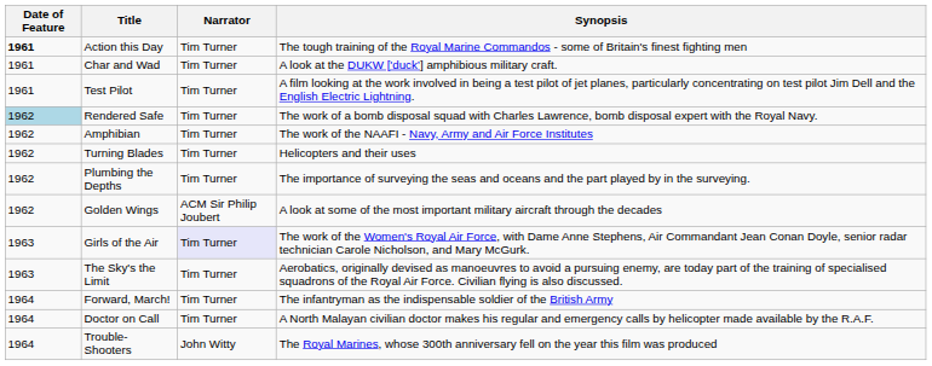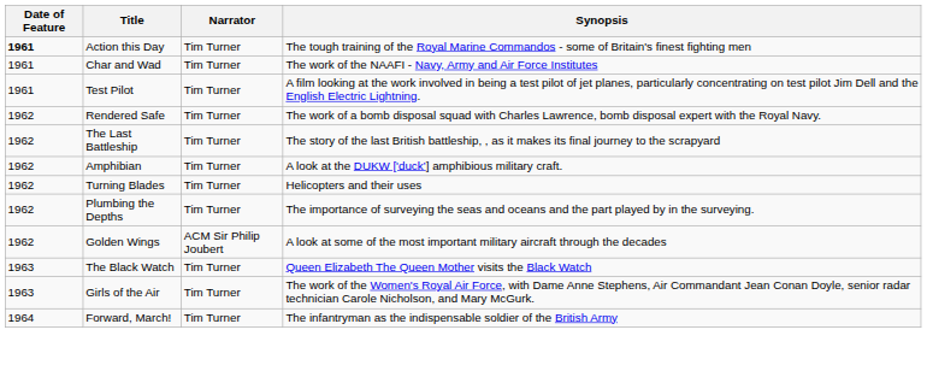Char and Wad | Synopsis: A look at the DUKW ['duck’] amphibious military craft. -> The work of the NAAFI - Navy, Army and Air Force Institutes
Rendered Safe | Date of Feature: lightblue background -> no background
+ row: 1962 | The Last Battleship | Tim Turner | The story of the last British battleship, , as it makes its final journey to the scrapyard
Amphibian | Synopsis: The work of the NAAFI - Navy, Army and Air Force Institutes -> A look at the DUKW ['duck’] amphibious military craft.
+ row: 1963 | The Black Watch | Tim Turner | Queen Elizabeth The Queen Mother visits the Black Watch
Girls of the Air | Narrator: lavender background -> no background
- row: 1963 | The Sky's the Limit | Tim Turner | Aerobatics, originally devised as manoeuvres to avoid a pursuing enemy, are today part of the training of specialised squadrons of the Royal Air Force. Civilian flying is also discussed.
- row: 1964 | Doctor on Call | Tim Turner | A North Malayan civilian doctor makes his regular and emergency calls by helicopter made available by the R.A.F.
- row: 1964 | Trouble-Shooters | John Witty | The Royal Marines, whose 300th anniversary fell on the year this film was produced
